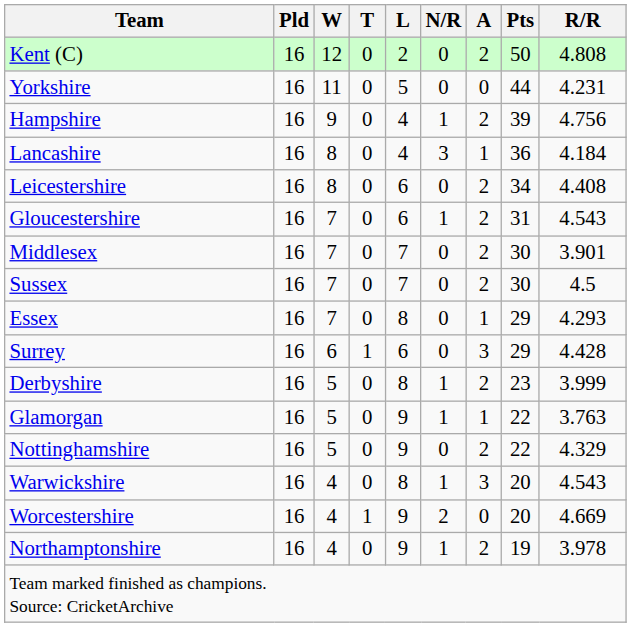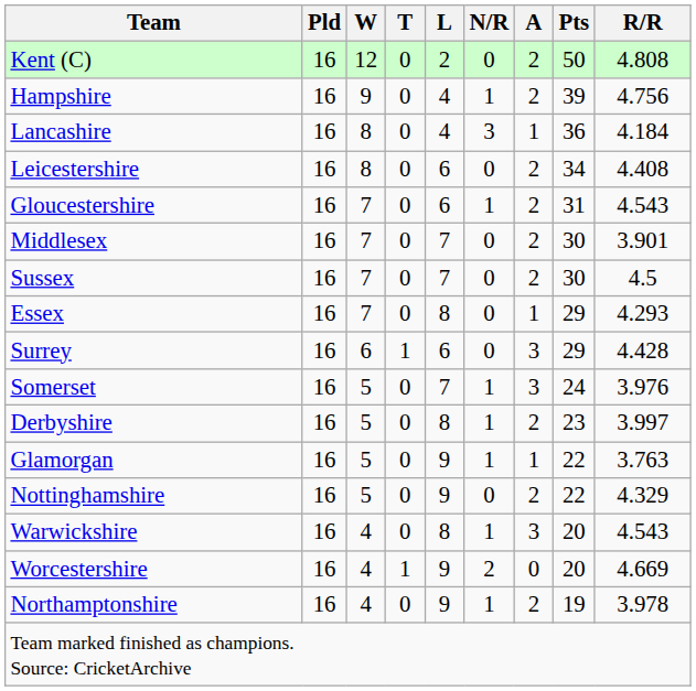- row: Yorkshire | 16 | 11 | 0 | 5 | 0 | 0 | 44 | 4.231
+ row: Somerset | 16 | 5 | 0 | 7 | 1 | 3 | 24 | 3.976
Derbyshire | R/R: 3.999 -> 3.997
